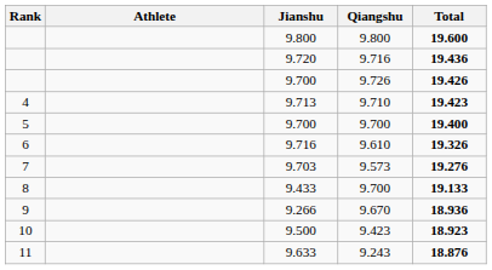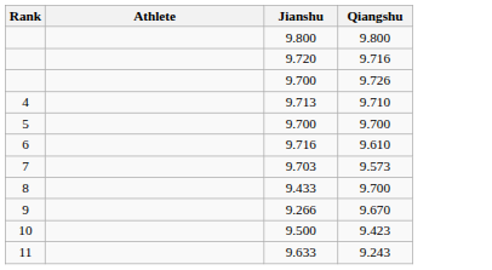- column: Total | 19.600 | 19.436 | 19.426 | 19.423 | 19.400 | 19.326 | 19.276 | 19.133 | 18.936 | 18.923 | 18.876
